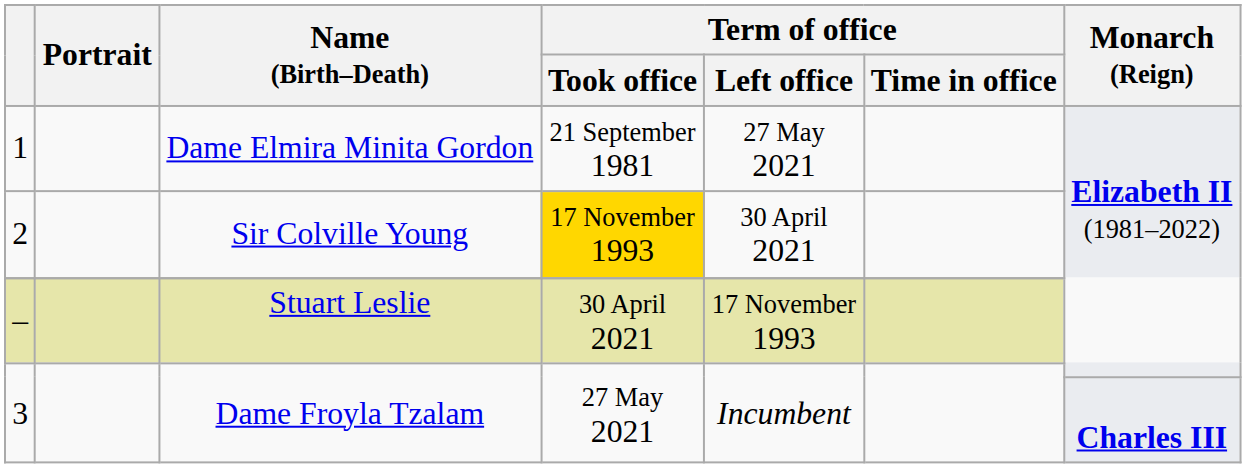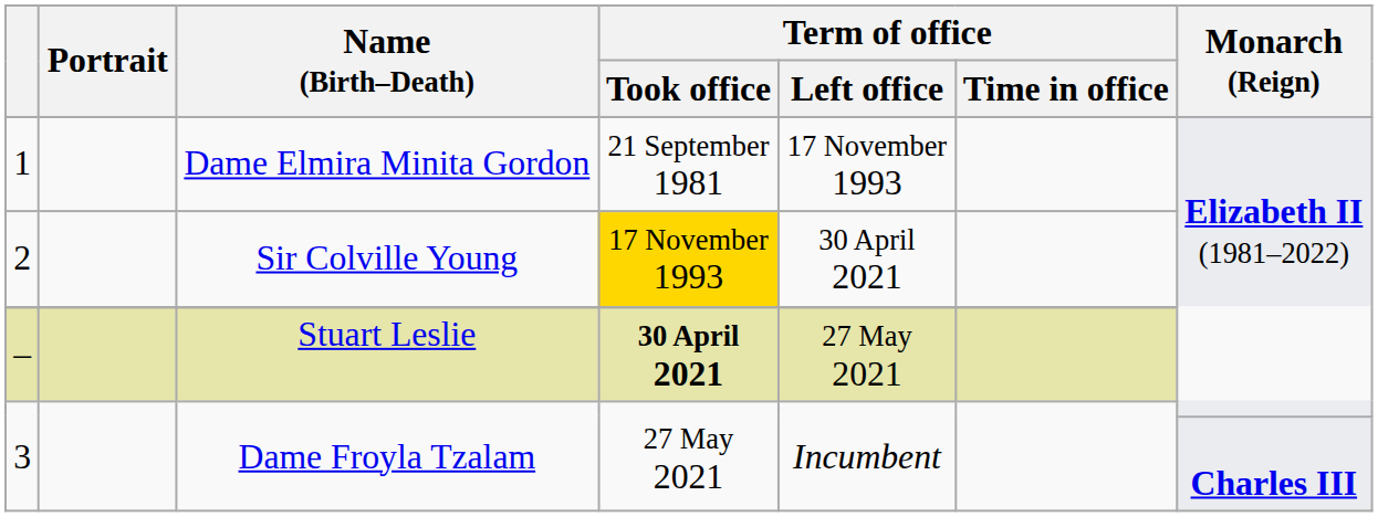1 | Term of office / Left office: 27 May 2021 -> 17 November 1993
– | Term of office / Took office: normal -> bold
– | Term of office / Left office: 17 November 1993 -> 27 May 2021
